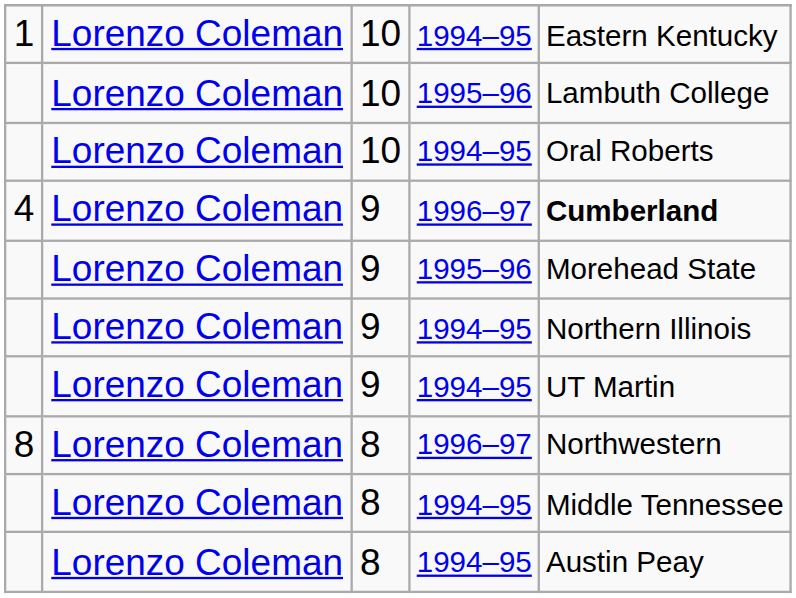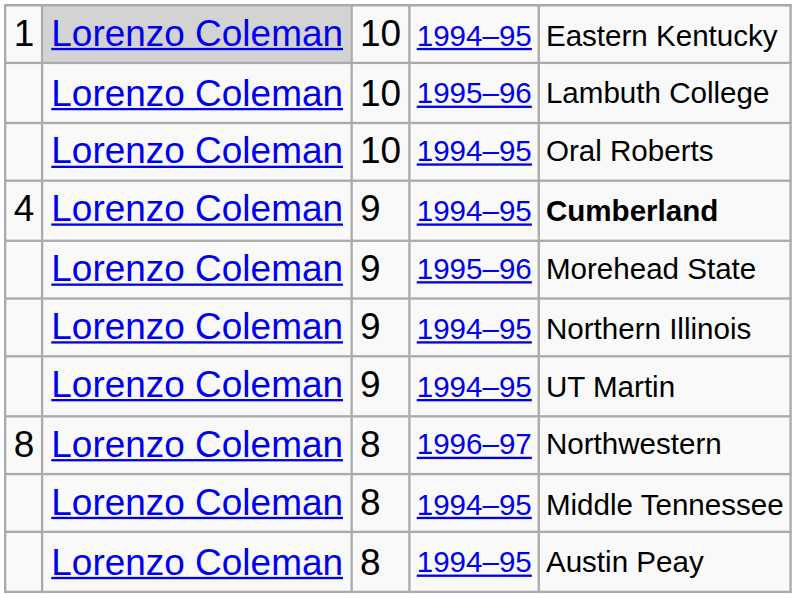1 | column 2: no background -> lightgrey background
4 | column 4: 1996–97 -> 1994–95
